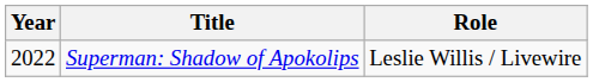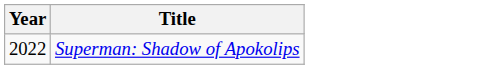- column: Role | Leslie Willis / Livewire
